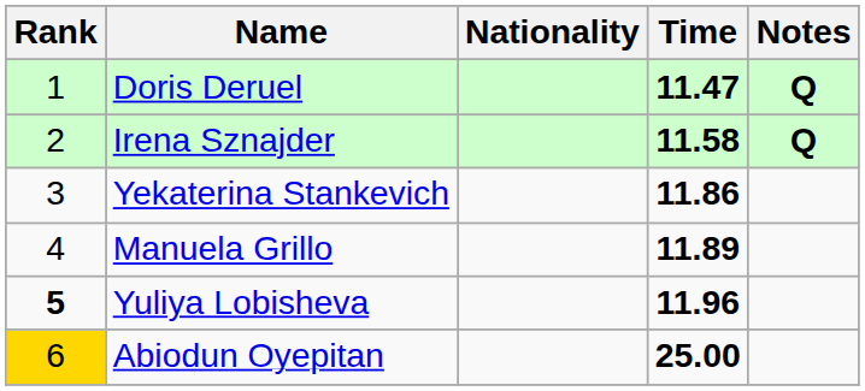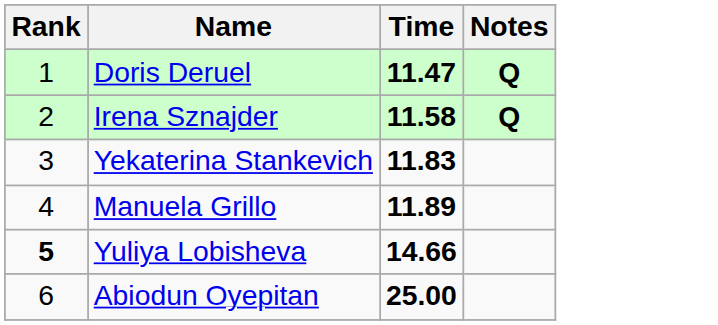- column: Nationality
Yekaterina Stankevich | Time: 11.86 -> 11.83
Yuliya Lobisheva | Time: 11.96 -> 14.66
Abiodun Oyepitan | Rank: gold background -> no background
